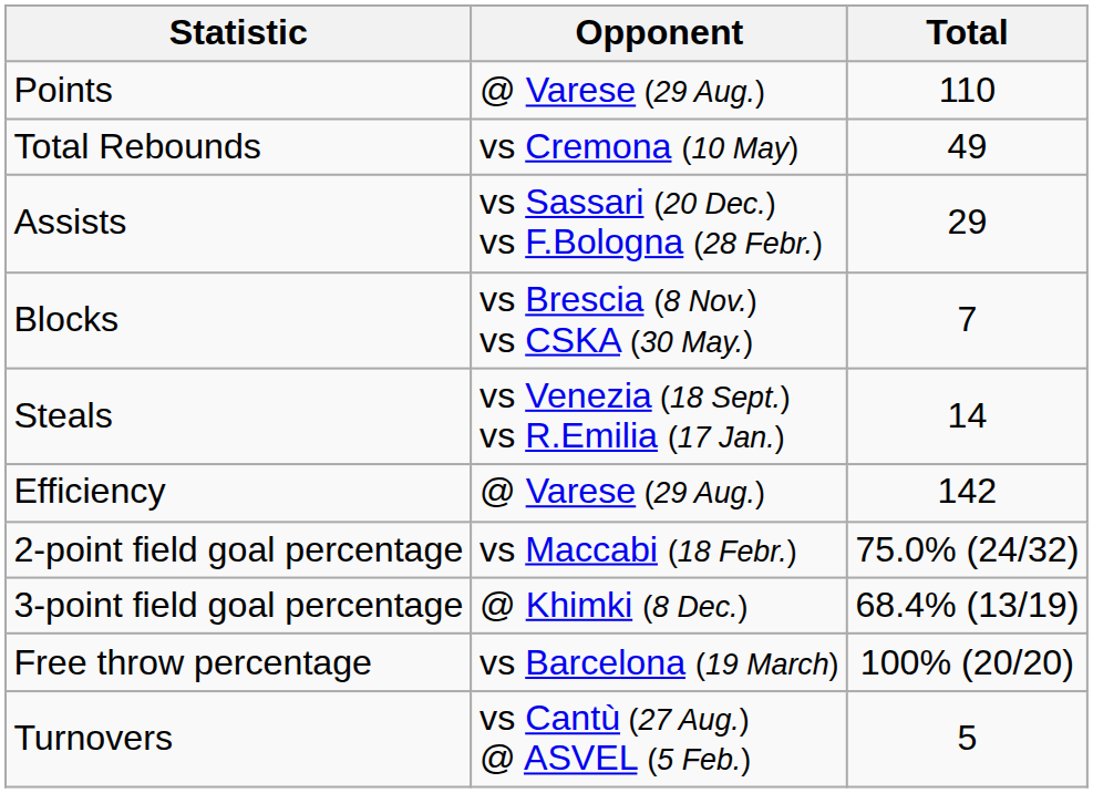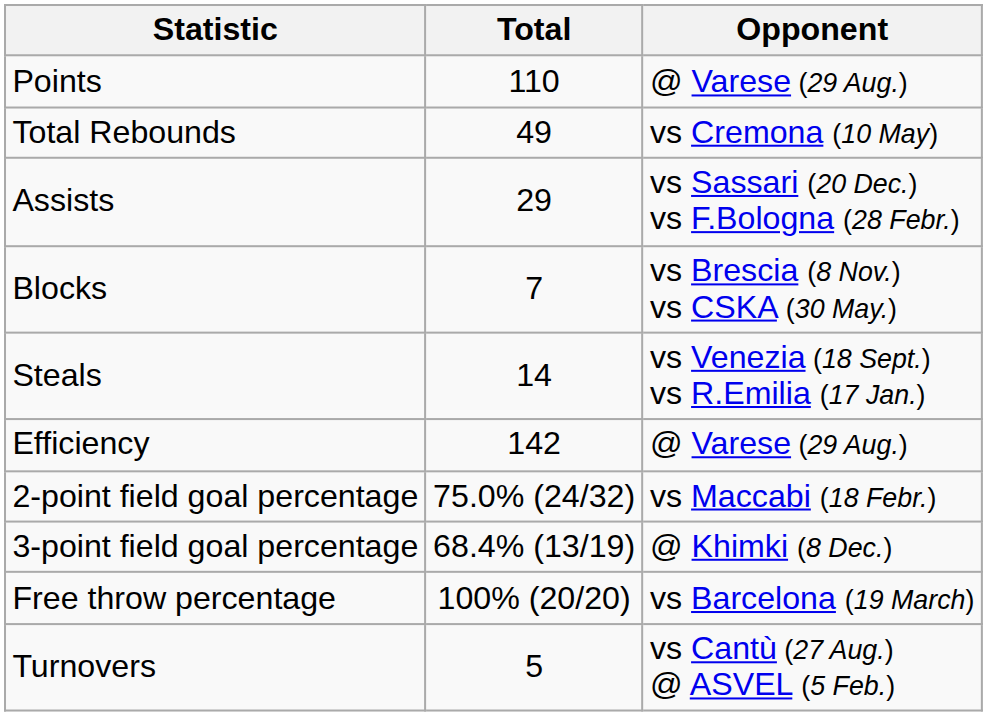columns swapped: Total <-> Opponent
